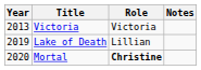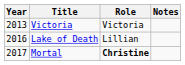Lake of Death | Year: 2019 -> 2016
Mortal | Year: 2020 -> 2017
